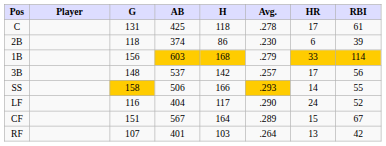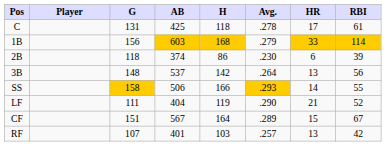rows swapped: 1B <-> 2B
3B | Avg.: .257 -> .264
3B | HR: 17 -> 13
LF | G: 116 -> 111
LF | H: 117 -> 119
LF | HR: 24 -> 21
RF | Avg.: .264 -> .257
